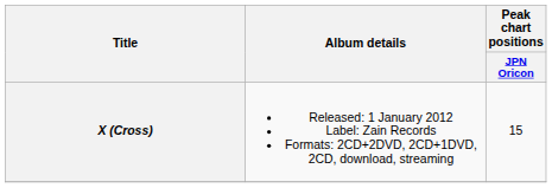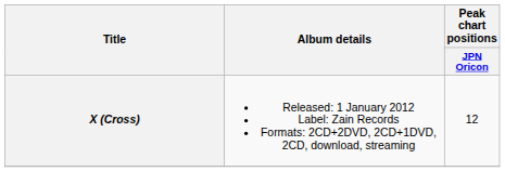X (Cross) | Peak chart positions / JPN Oricon: 15 -> 12
